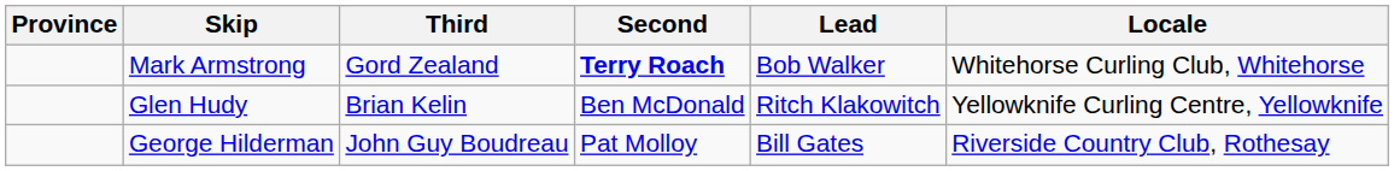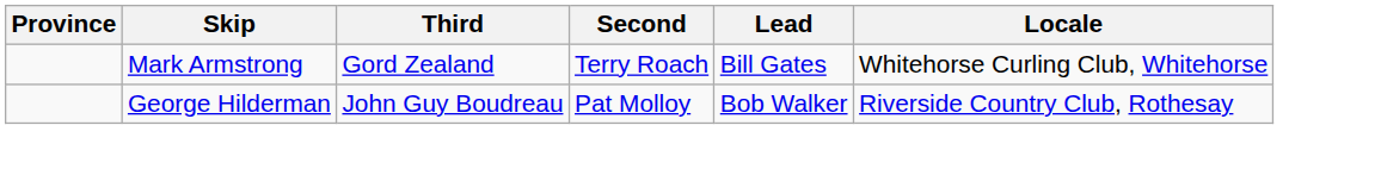Mark Armstrong | Second: bold -> normal
Mark Armstrong | Lead: Bob Walker -> Bill Gates
- row: Glen Hudy | Brian Kelin | Ben McDonald | Ritch Klakowitch | Yellowknife Curling Centre, Yellowknife
George Hilderman | Lead: Bill Gates -> Bob Walker
